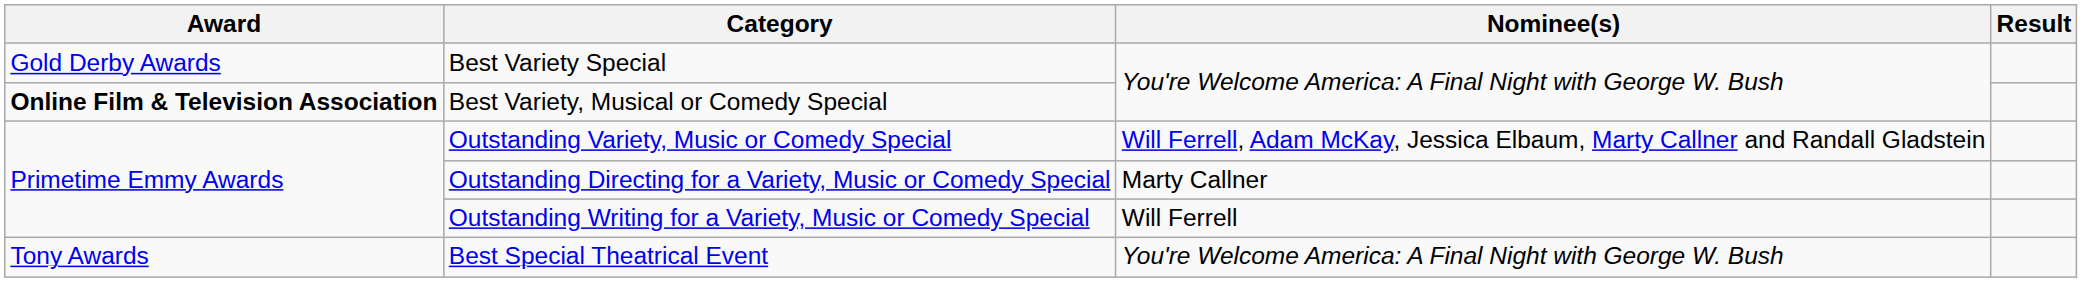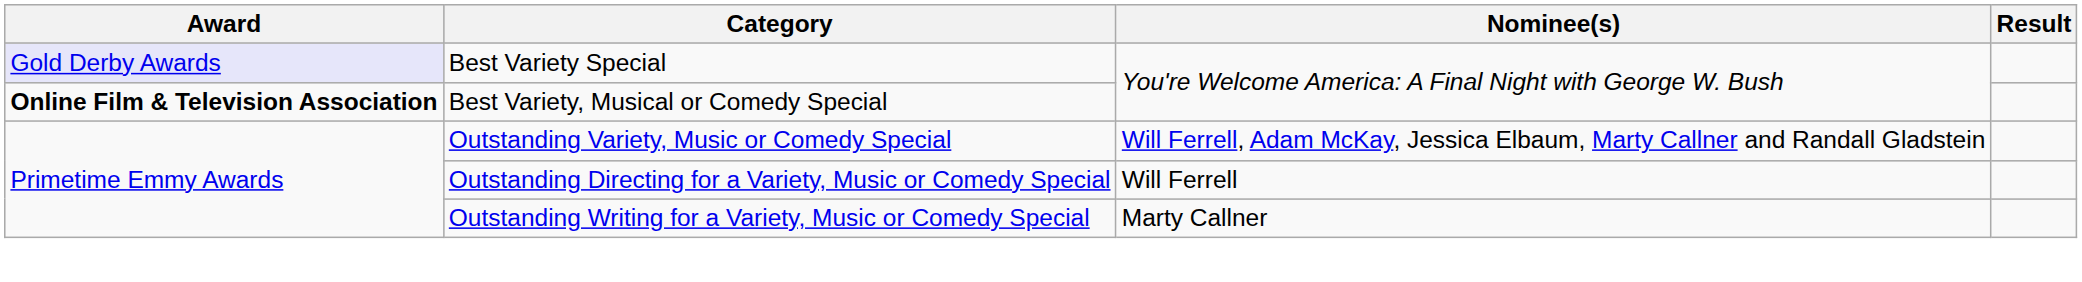Best Variety Special | Award: no background -> lavender background
Outstanding Directing for a Variety, Music or Comedy Special | Nominee(s): Marty Callner -> Will Ferrell
Outstanding Writing for a Variety, Music or Comedy Special | Nominee(s): Will Ferrell -> Marty Callner
- row: Tony Awards | Best Special Theatrical Event | You're Welcome America: A Final Night with George W. Bush
